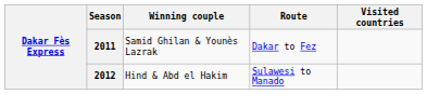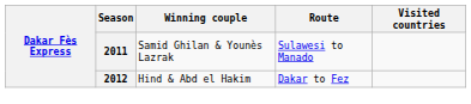2011 | Route: Dakar to Fez -> Sulawesi to Manado
2012 | Route: Sulawesi to Manado -> Dakar to Fez
